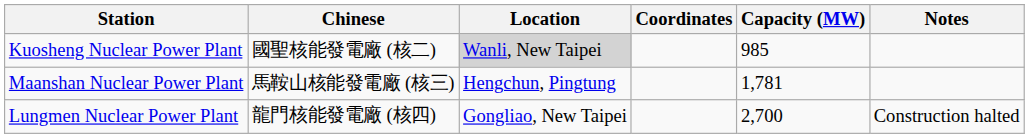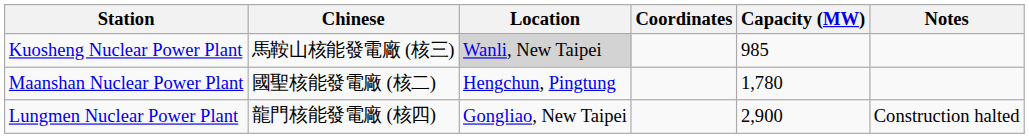Kuosheng Nuclear Power Plant | Chinese: 國聖核能發電廠 (核二) -> 馬鞍山核能發電廠 (核三)
Maanshan Nuclear Power Plant | Chinese: 馬鞍山核能發電廠 (核三) -> 國聖核能發電廠 (核二)
Maanshan Nuclear Power Plant | Capacity (MW): 1,781 -> 1,780
Lungmen Nuclear Power Plant | Capacity (MW): 2,700 -> 2,900
